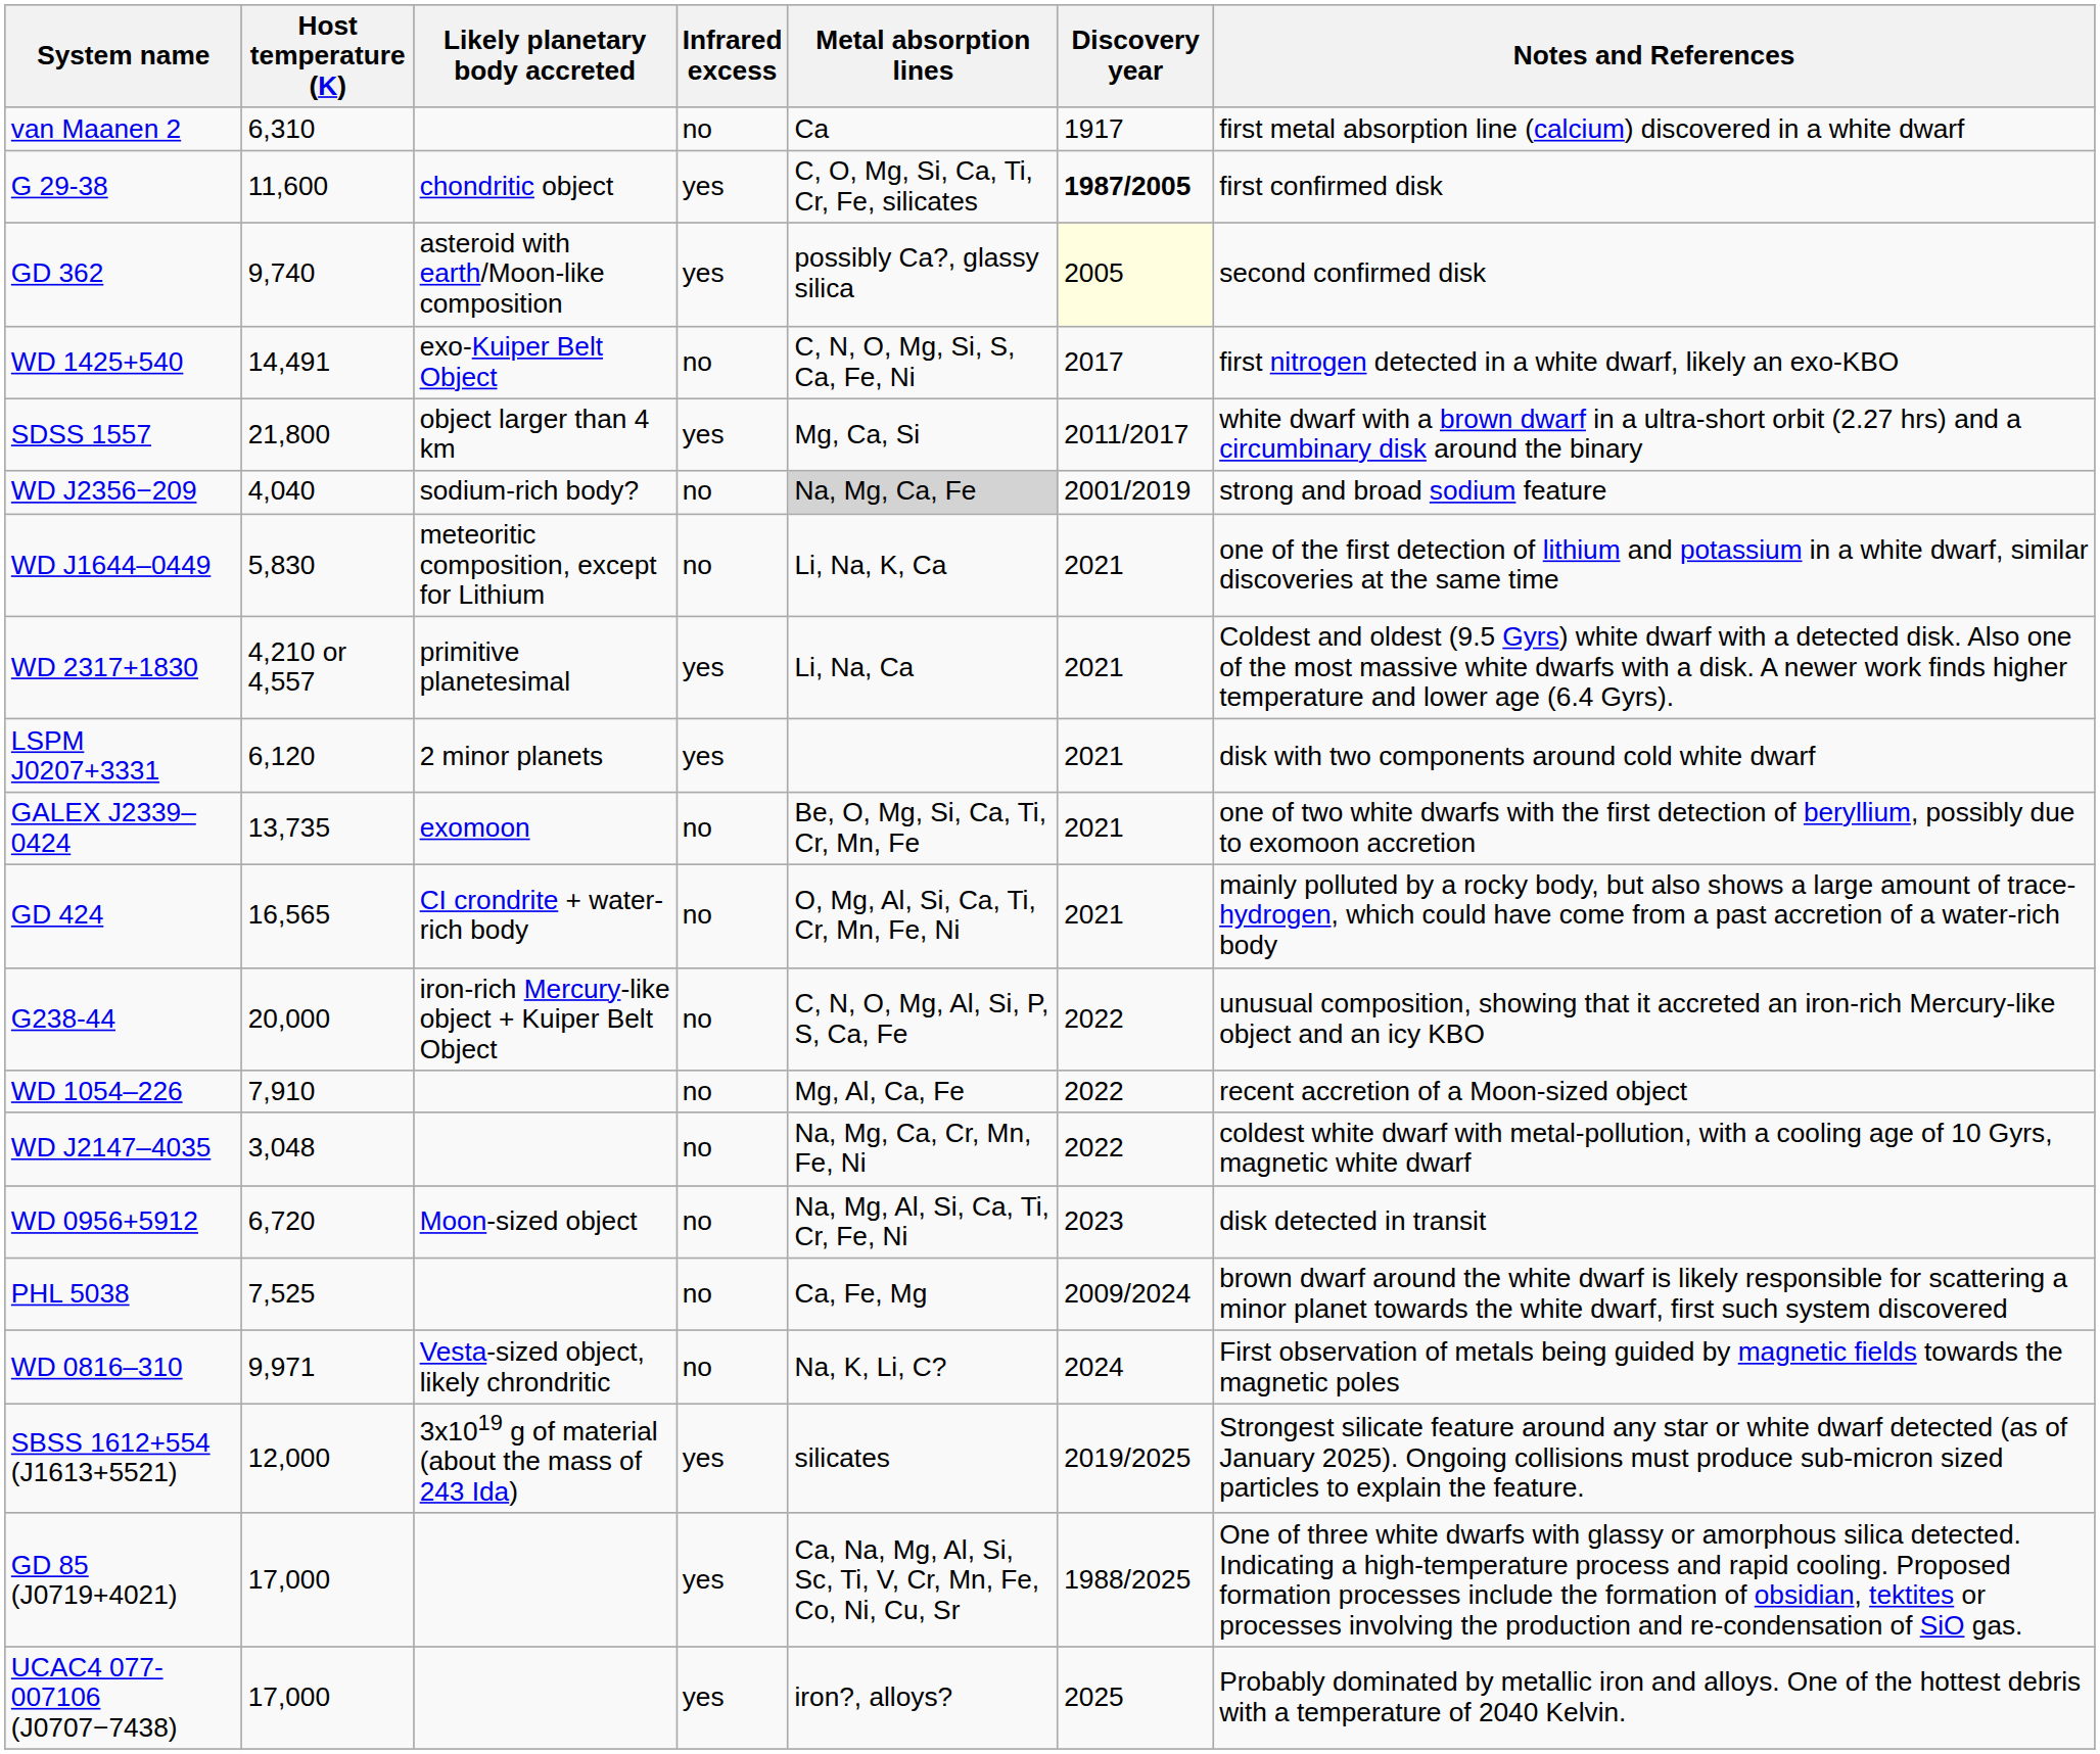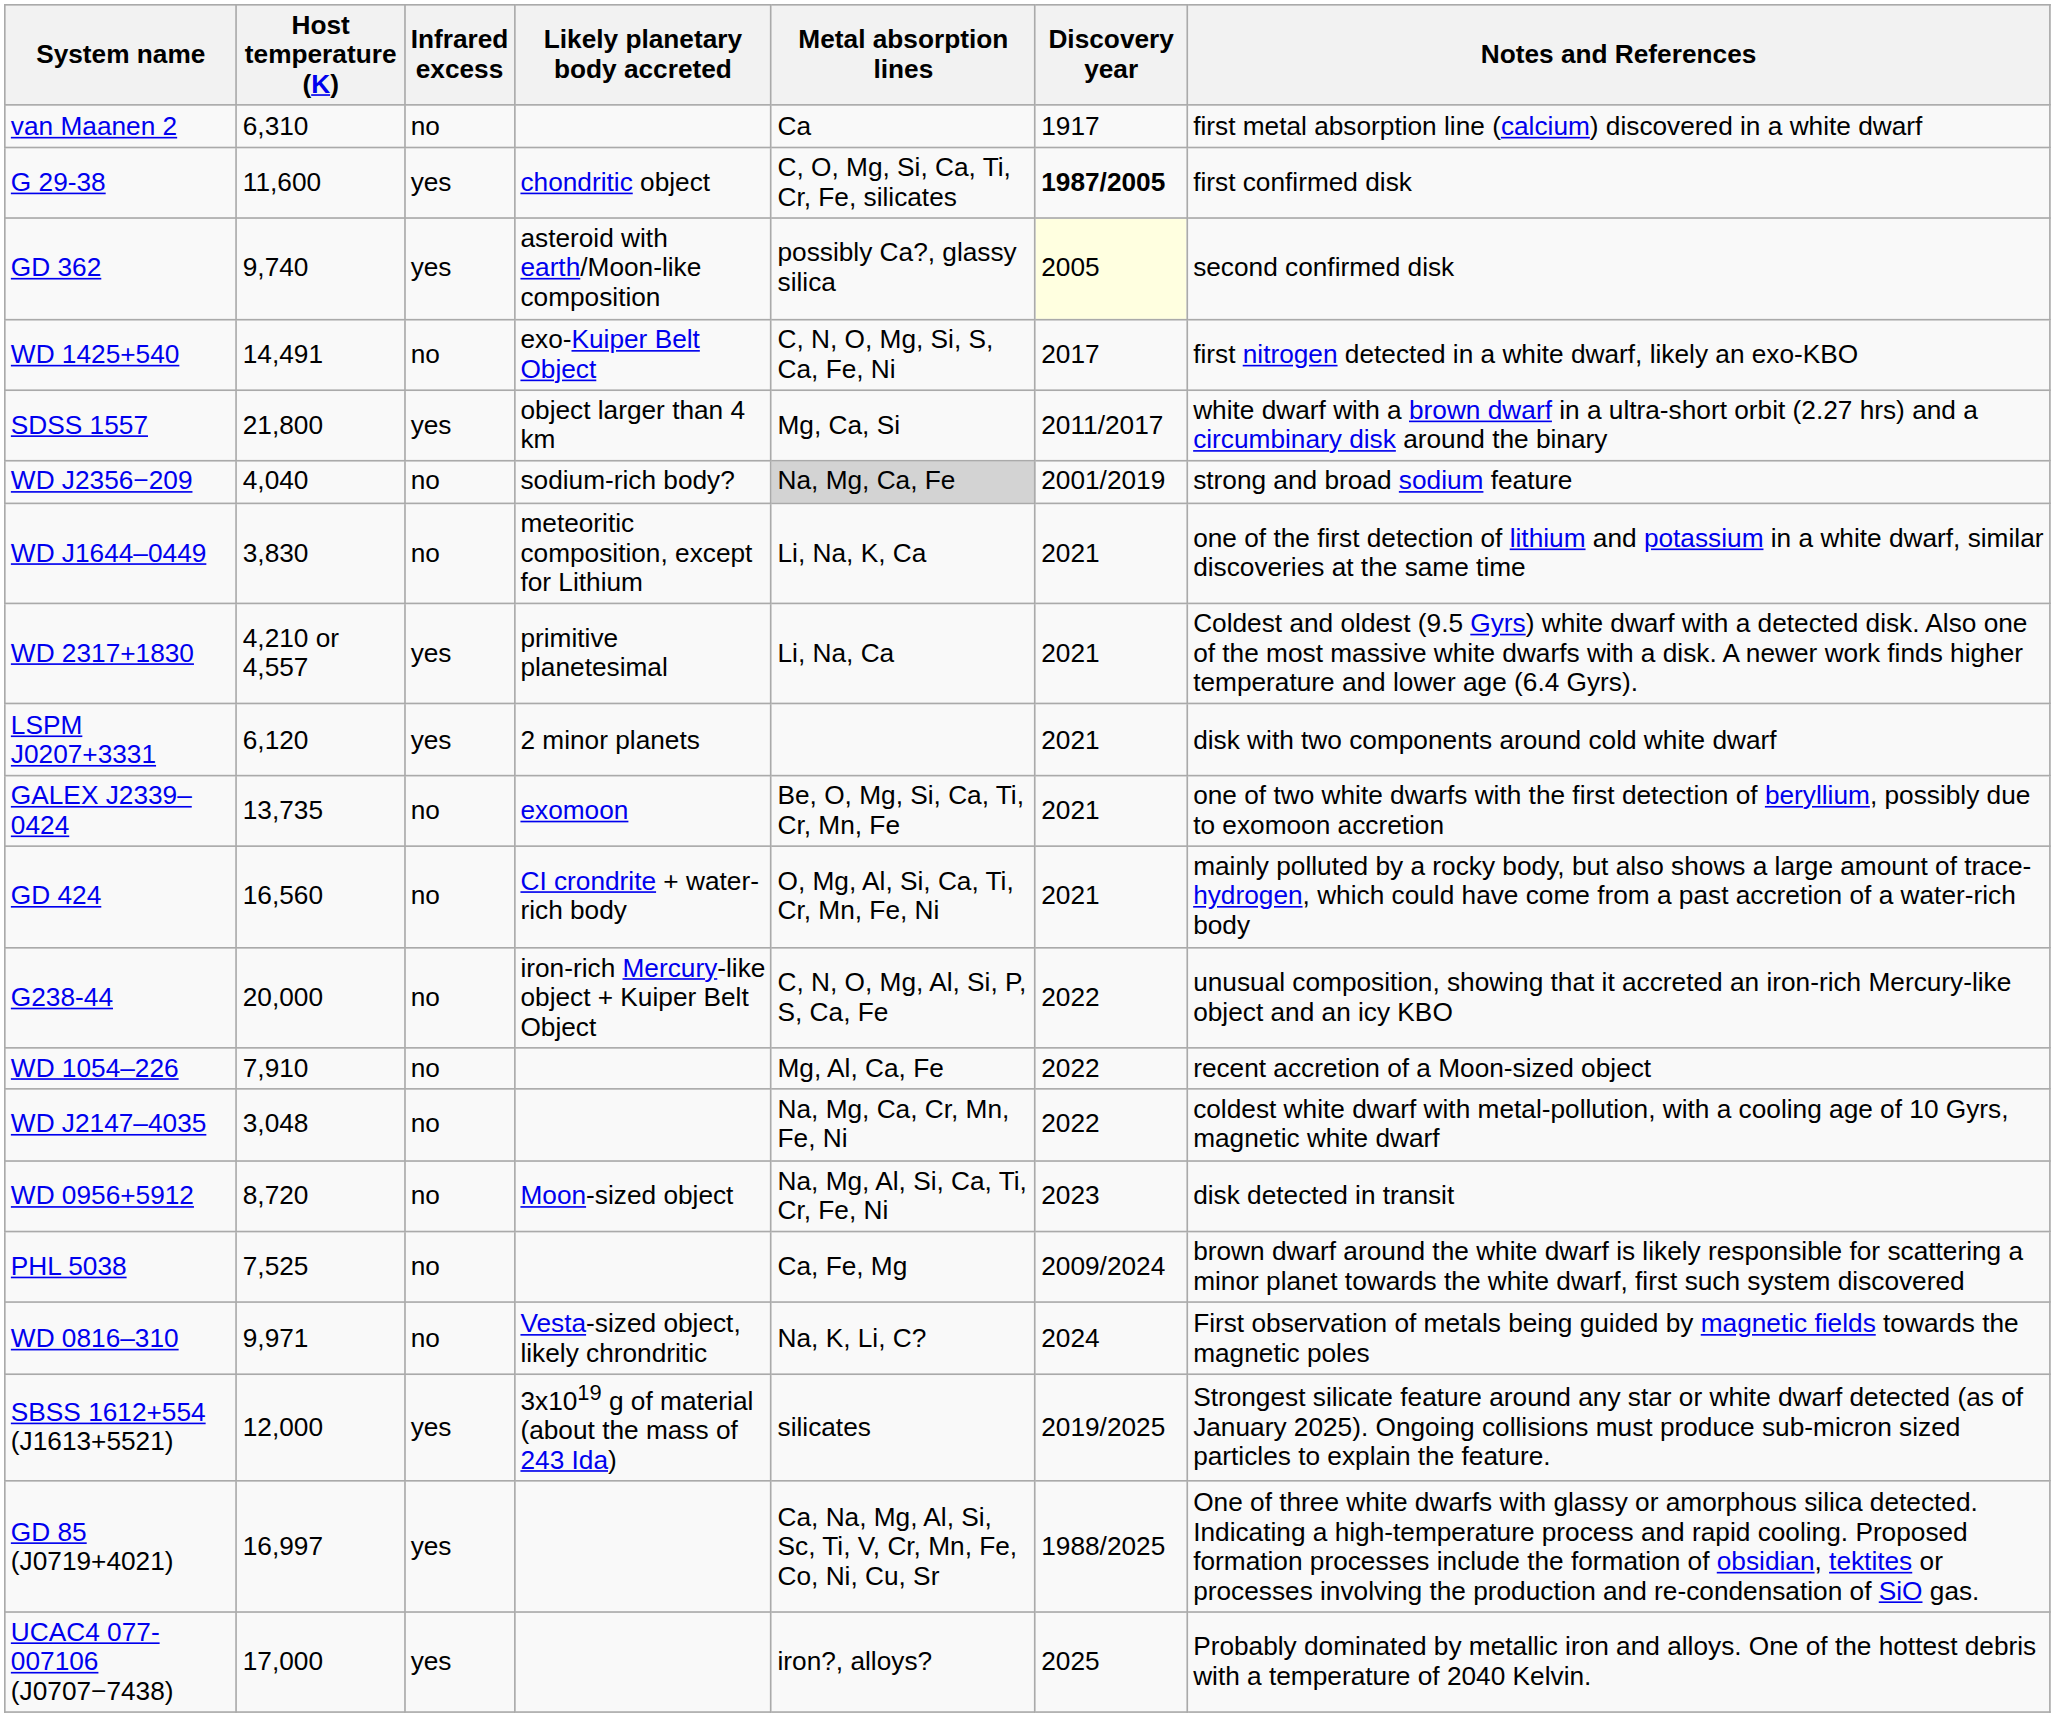columns swapped: Likely planetary body accreted <-> Infrared excess
WD J1644–0449 | Host temperature (K): 5,830 -> 3,830
GD 424 | Host temperature (K): 16,565 -> 16,560
WD 0956+5912 | Host temperature (K): 6,720 -> 8,720
GD 85 (J0719+4021) | Host temperature (K): 17,000 -> 16,997
